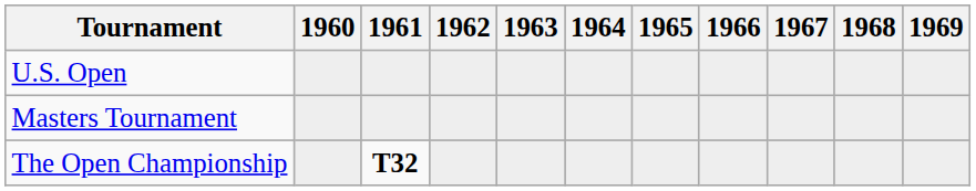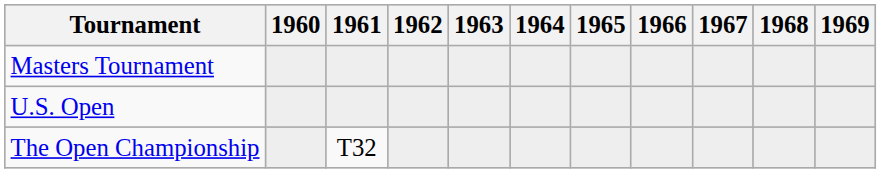rows swapped: Masters Tournament <-> U.S. Open
The Open Championship | 1961: bold -> normal
